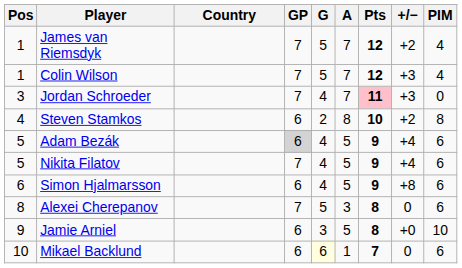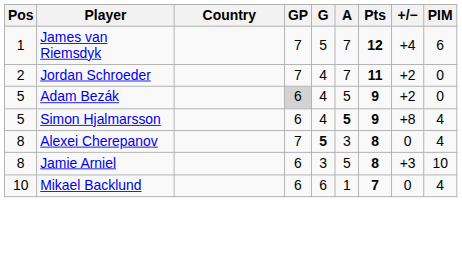James van Riemsdyk | +/−: +2 -> +4
James van Riemsdyk | PIM: 4 -> 6
- row: 1 | Colin Wilson | 7 | 5 | 7 | 12 | +3 | 4
Jordan Schroeder | Pos: 3 -> 2
Jordan Schroeder | Pts: pink background -> no background
Jordan Schroeder | +/−: +3 -> +2
- row: 4 | Steven Stamkos | 6 | 2 | 8 | 10 | +2 | 8
Adam Bezák | +/−: +4 -> +2
Adam Bezák | PIM: 6 -> 0
- row: 5 | Nikita Filatov | 7 | 4 | 5 | 9 | +4 | 6
Simon Hjalmarsson | Pos: 6 -> 5
Simon Hjalmarsson | A: normal -> bold
Simon Hjalmarsson | PIM: 6 -> 4
Alexei Cherepanov | G: normal -> bold
Alexei Cherepanov | PIM: 6 -> 4
Jamie Arniel | Pos: 9 -> 8
Jamie Arniel | +/−: +0 -> +3
Mikael Backlund | G: lightyellow background -> no background
Mikael Backlund | PIM: 6 -> 4
